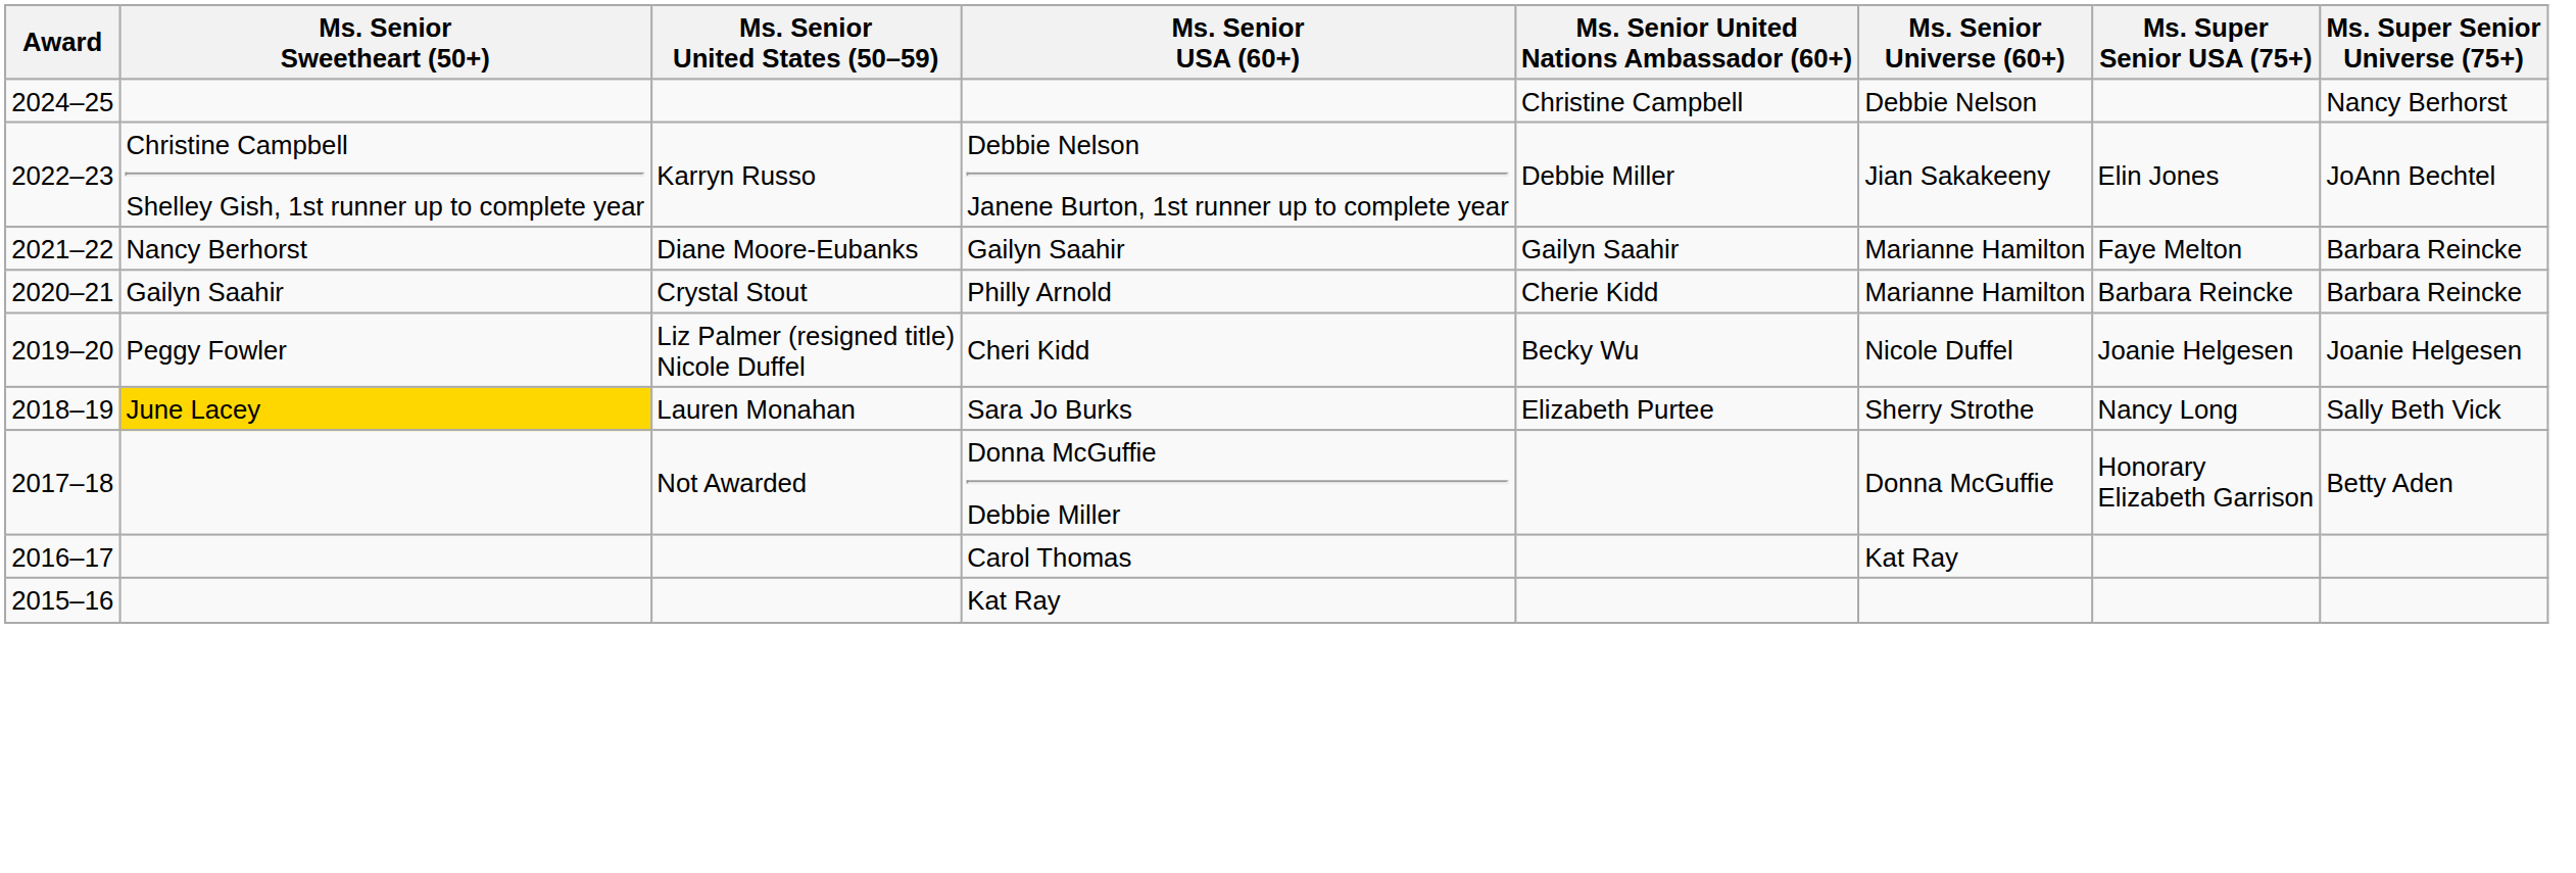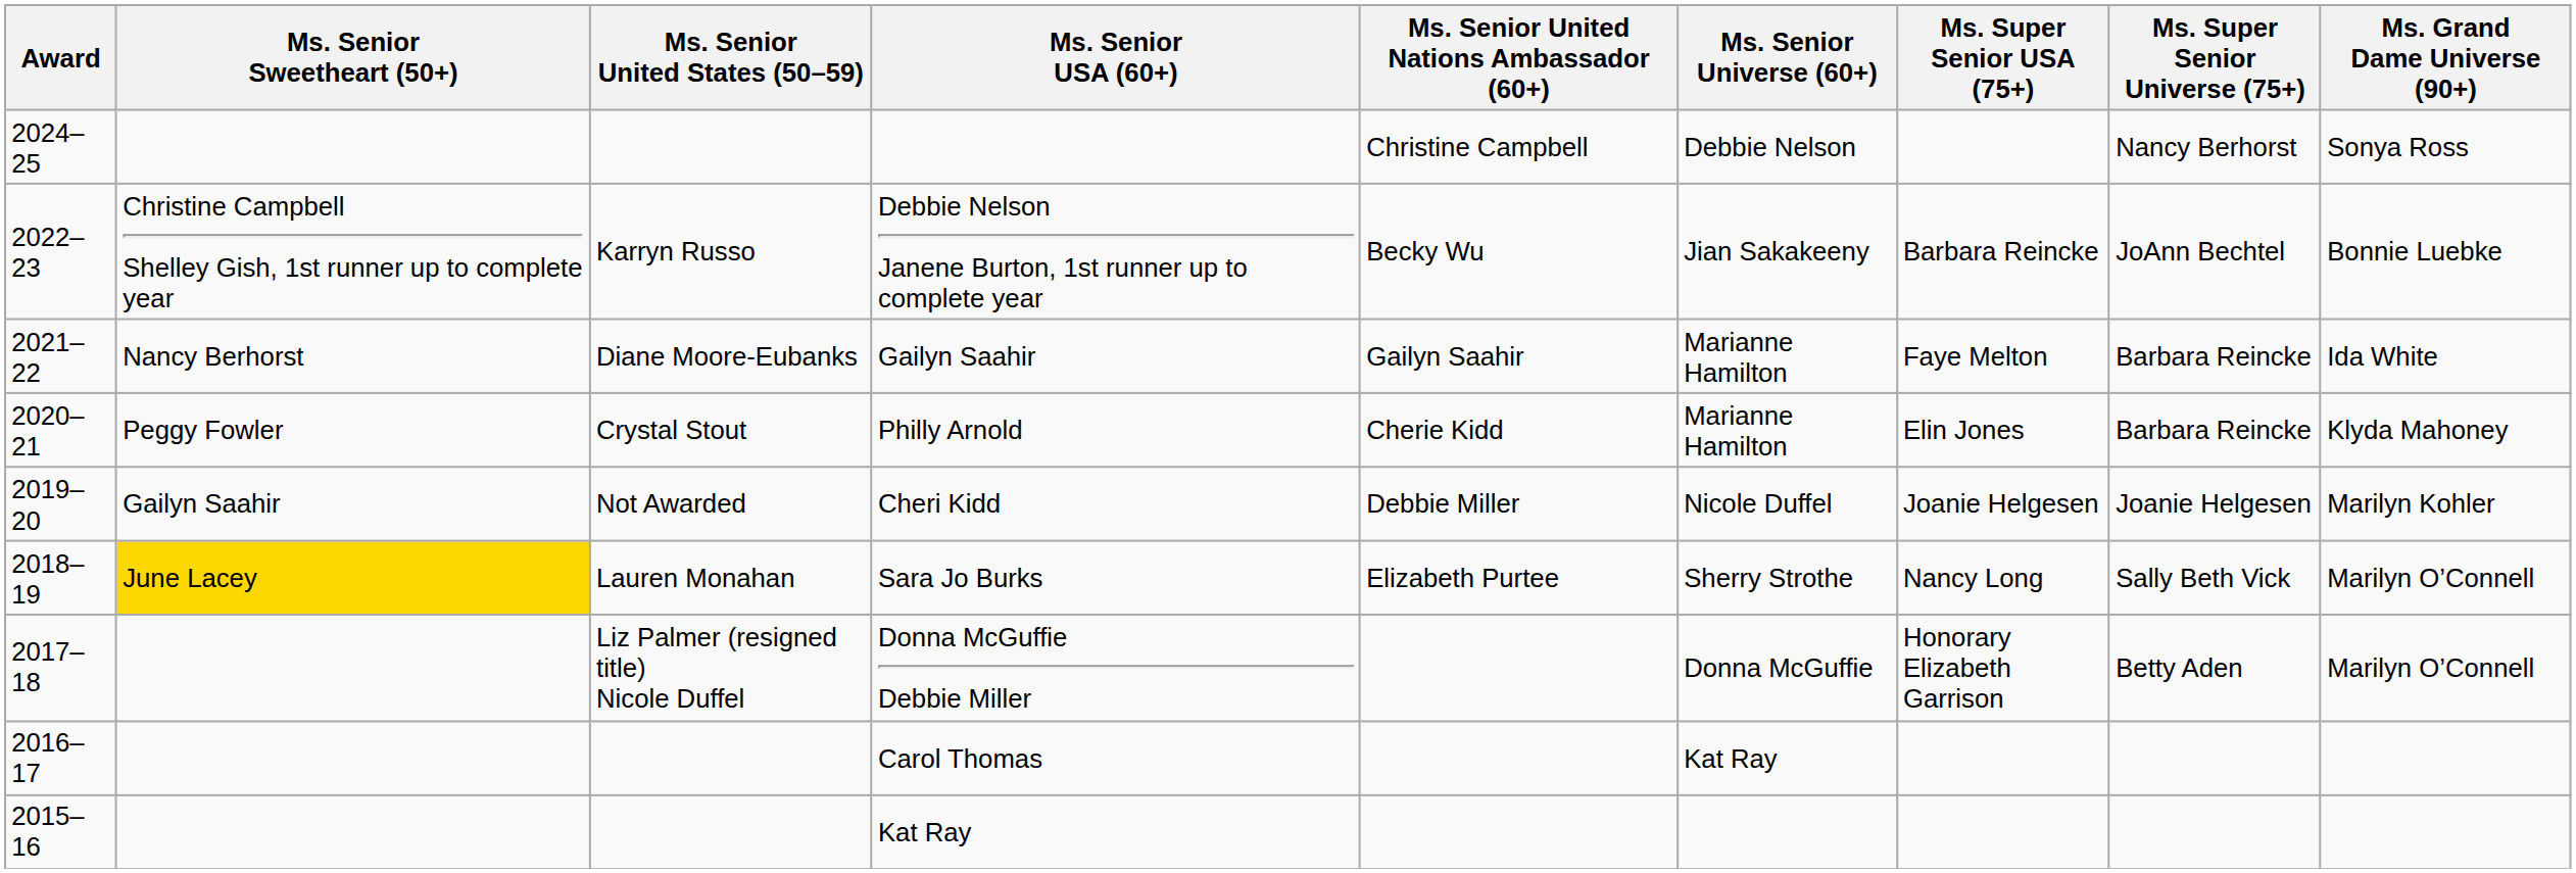+ column: Ms. Grand Dame Universe (90+) | Sonya Ross | Bonnie Luebke | Ida White | Klyda Mahoney | Marilyn Kohler | Marilyn O’Connell | Marilyn O’Connell
Debbie Nelson Janene Burton, 1st runner up to complete year | Ms. Senior United Nations Ambassador (60+): Debbie Miller -> Becky Wu
Debbie Nelson Janene Burton, 1st runner up to complete year | Ms. Super Senior USA (75+): Elin Jones -> Barbara Reincke
Philly Arnold | Ms. Senior Sweetheart (50+): Gailyn Saahir -> Peggy Fowler
Philly Arnold | Ms. Super Senior USA (75+): Barbara Reincke -> Elin Jones
Cheri Kidd | Ms. Senior Sweetheart (50+): Peggy Fowler -> Gailyn Saahir
Cheri Kidd | Ms. Senior United States (50–59): Liz Palmer (resigned title) Nicole Duffel -> Not Awarded
Cheri Kidd | Ms. Senior United Nations Ambassador (60+): Becky Wu -> Debbie Miller
Donna McGuffie Debbie Miller | Ms. Senior United States (50–59): Not Awarded -> Liz Palmer (resigned title) Nicole Duffel
